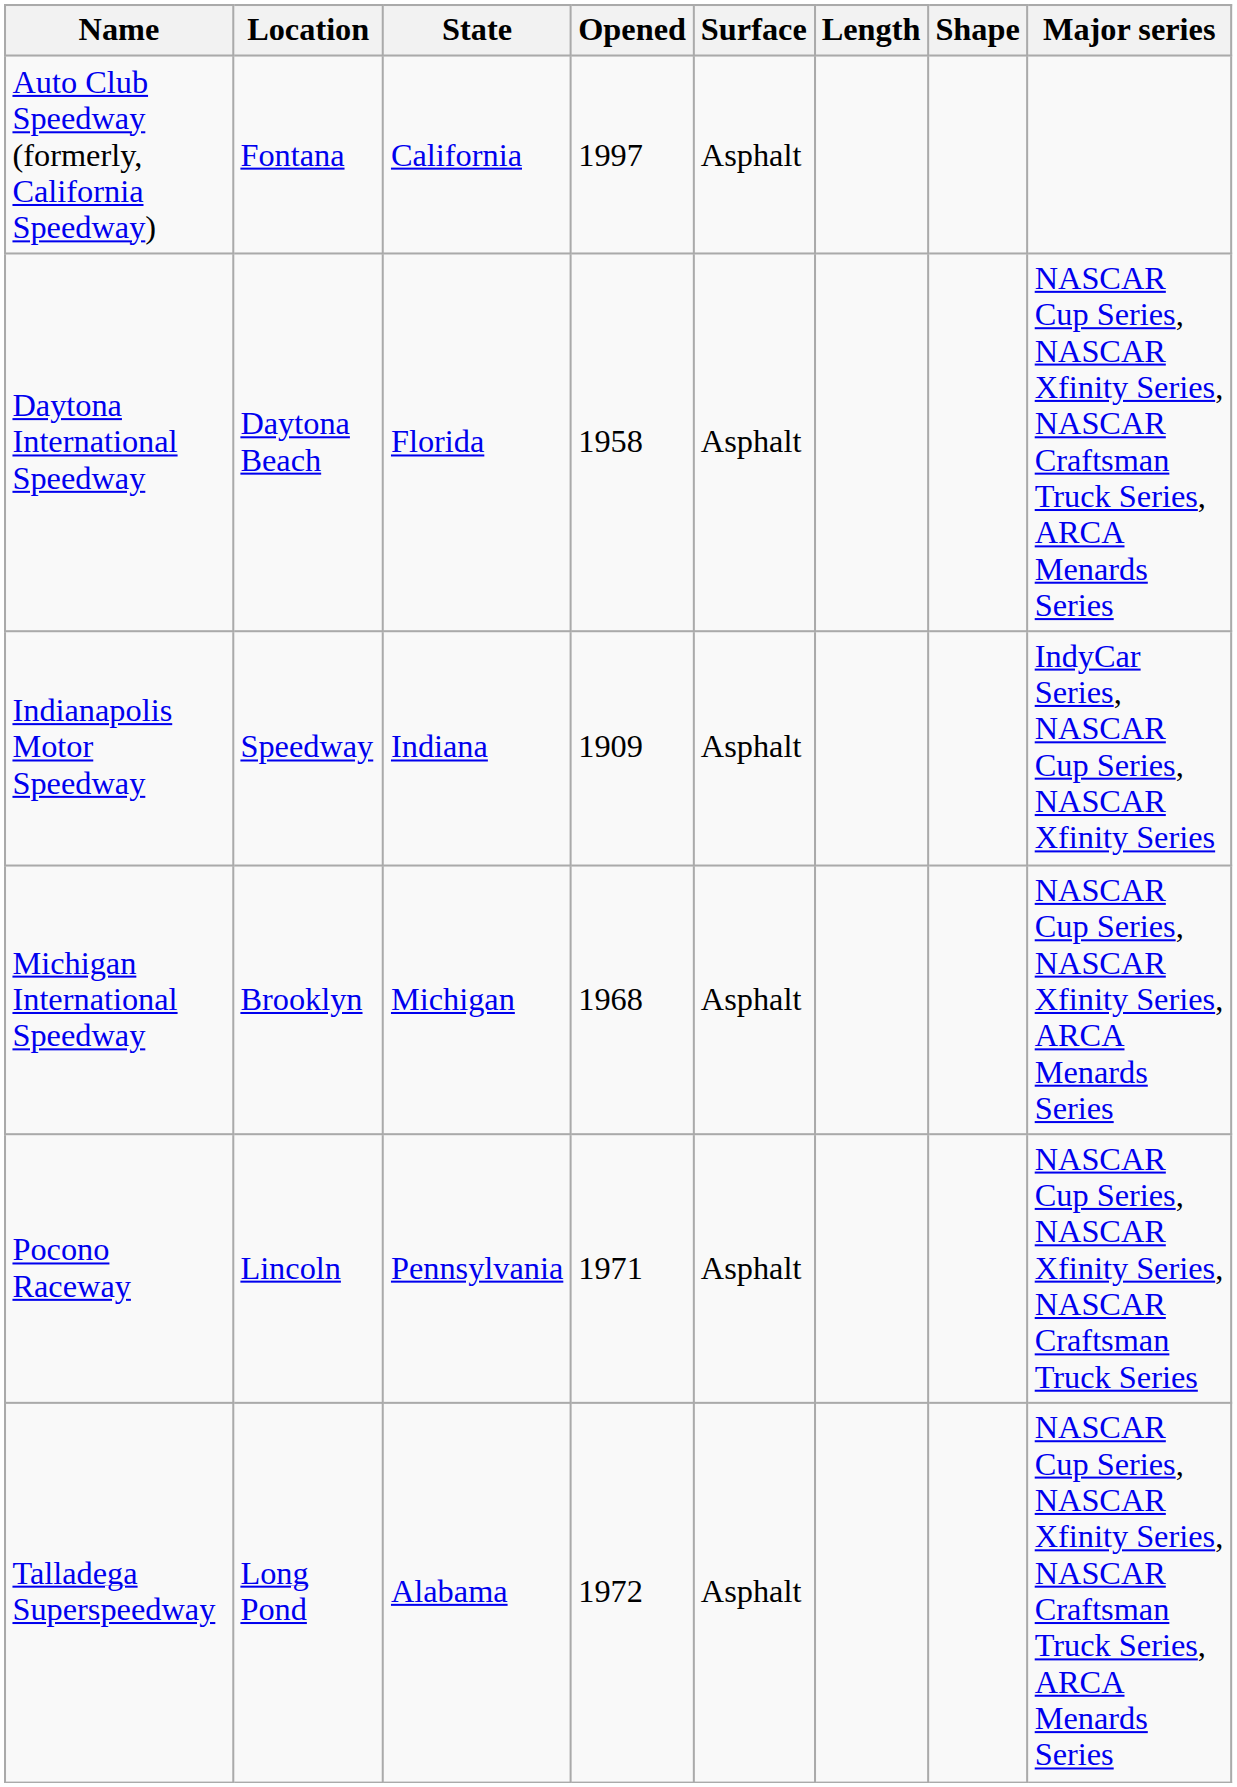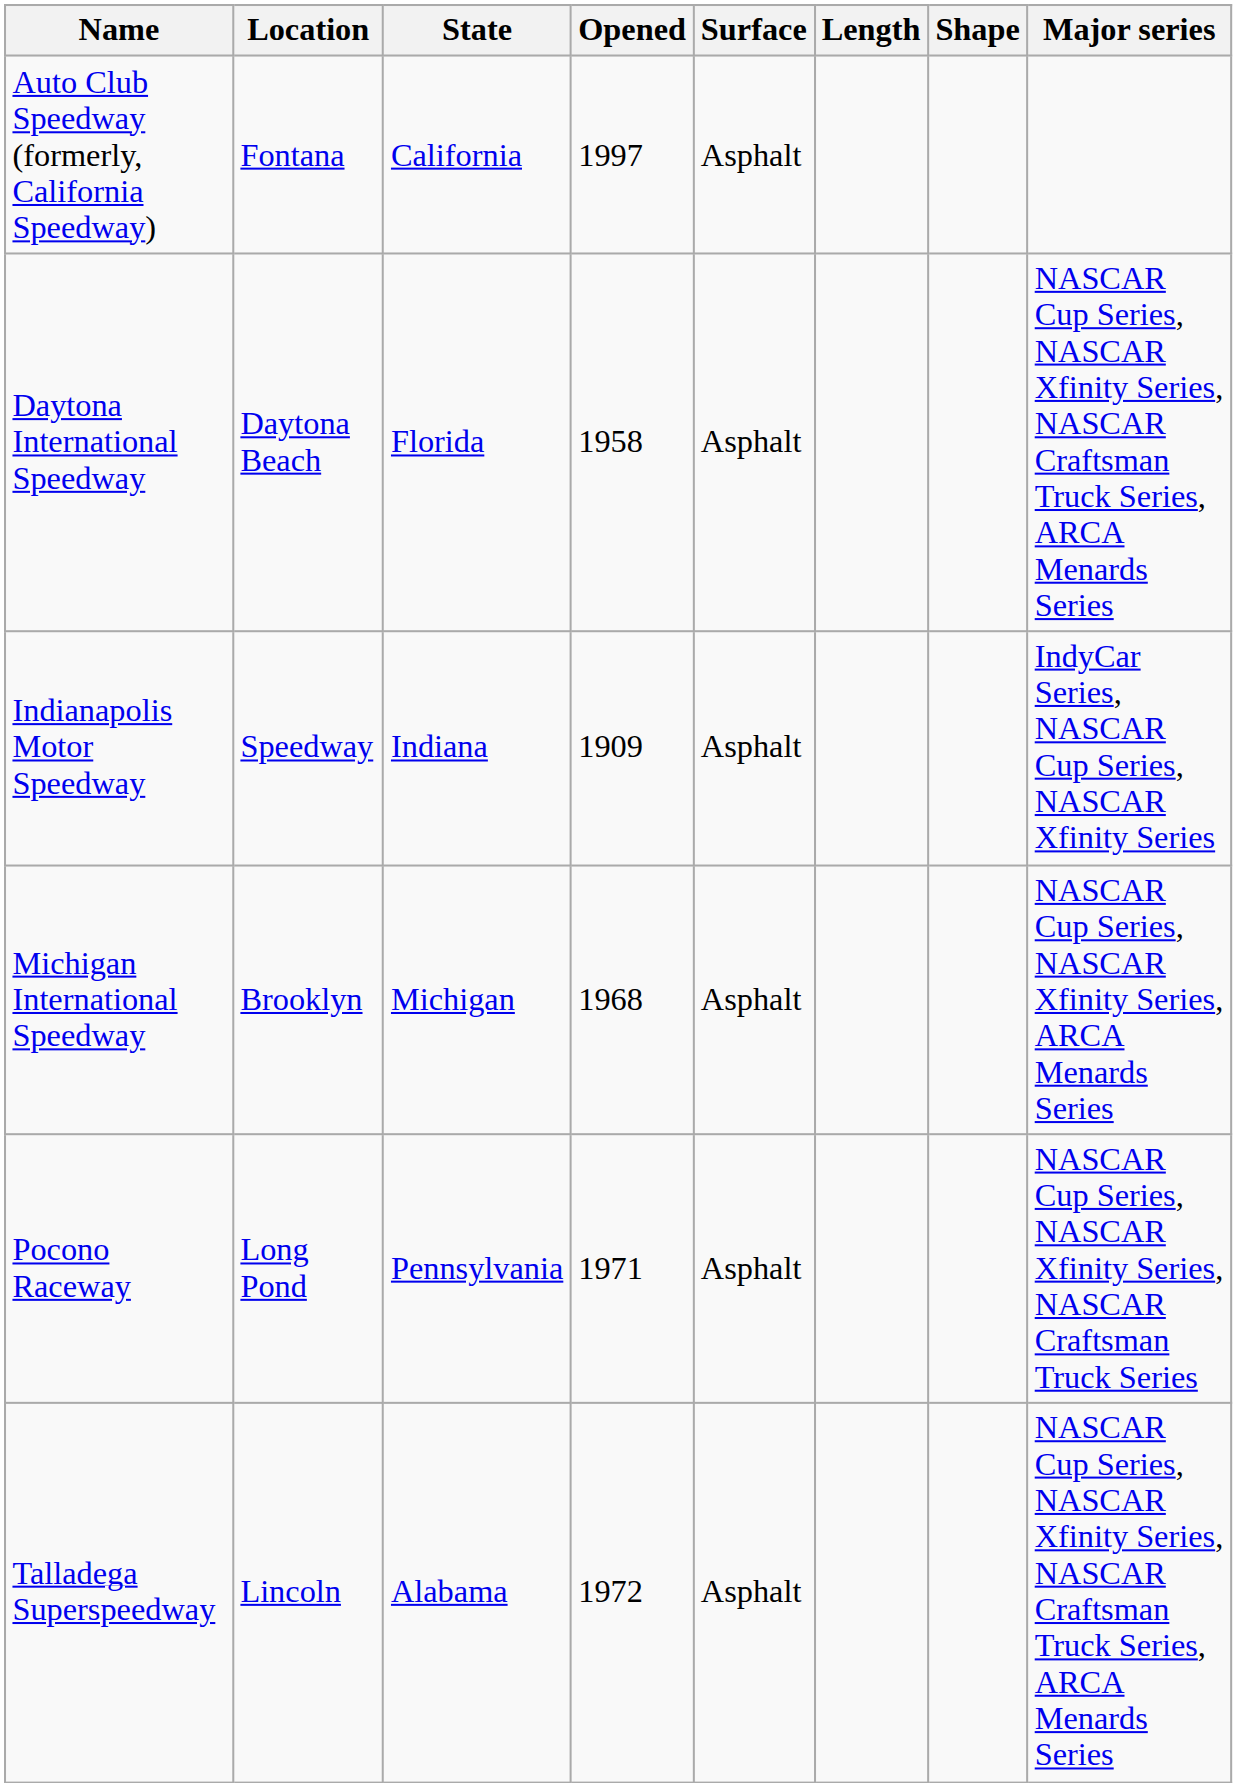Pocono Raceway | Location: Lincoln -> Long Pond
Talladega Superspeedway | Location: Long Pond -> Lincoln
